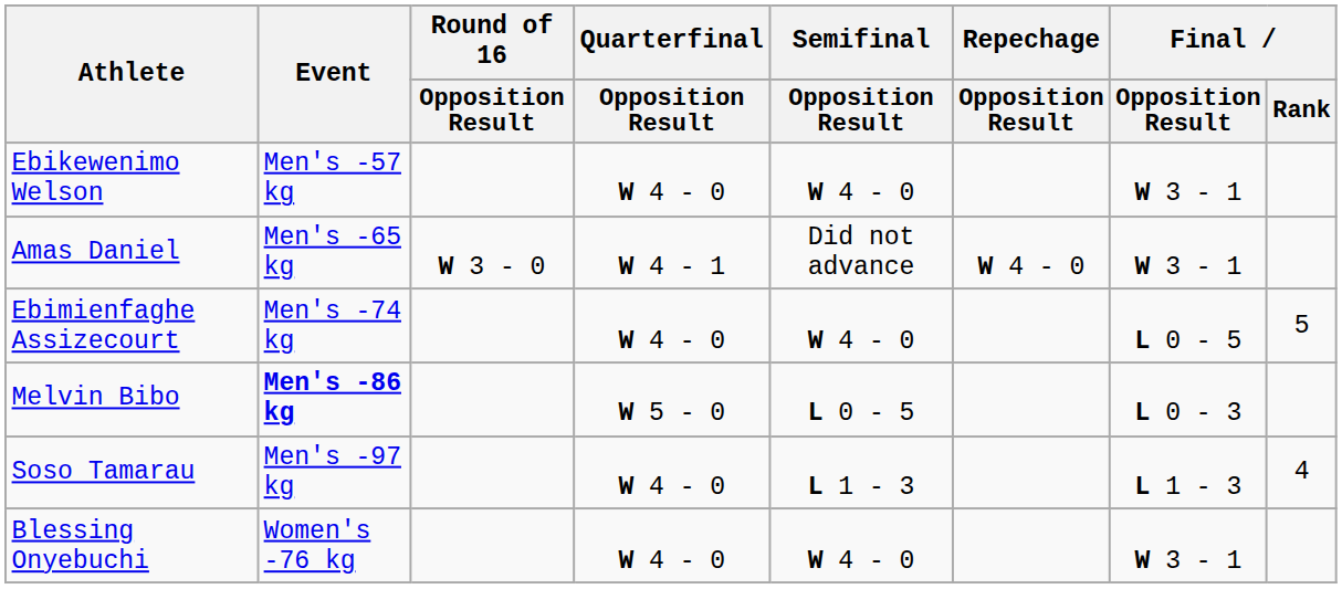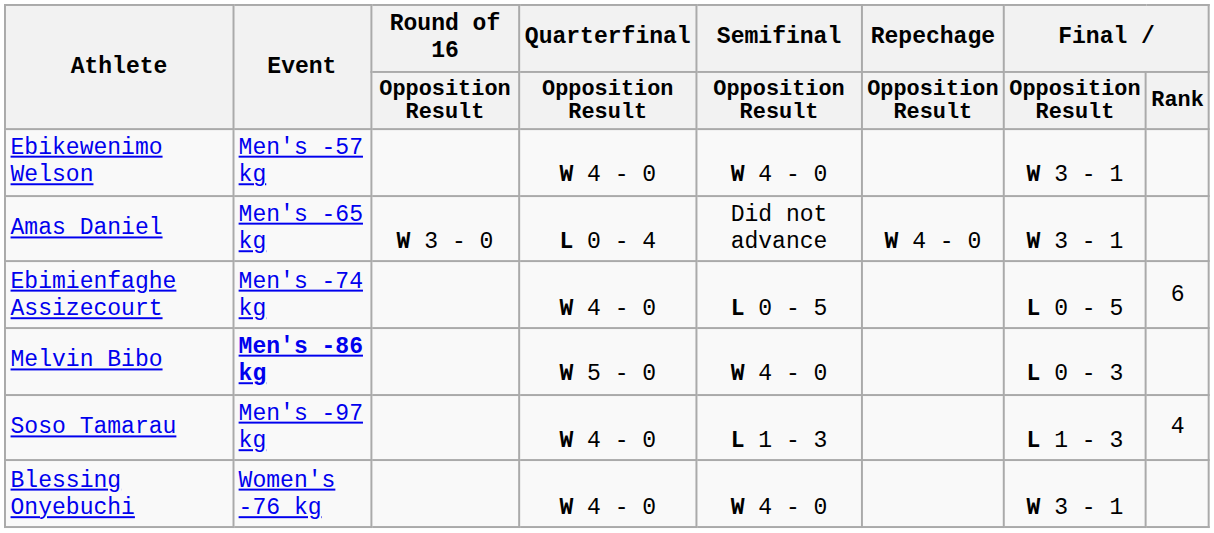Amas Daniel | Quarterfinal / Opposition Result: W 4 - 1 -> L 0 - 4
Ebimienfaghe Assizecourt | Semifinal / Opposition Result: W 4 - 0 -> L 0 - 5
Ebimienfaghe Assizecourt | Final / Rank: 5 -> 6
Melvin Bibo | Semifinal / Opposition Result: L 0 - 5 -> W 4 - 0
